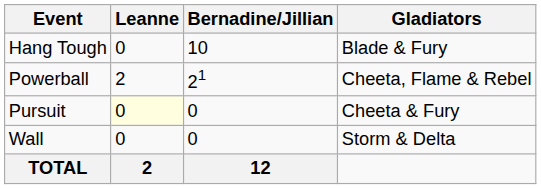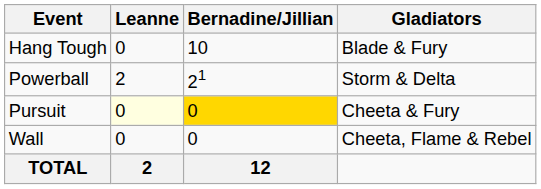Powerball | Gladiators: Cheeta, Flame & Rebel -> Storm & Delta
Pursuit | Bernadine/Jillian: no background -> gold background
Wall | Gladiators: Storm & Delta -> Cheeta, Flame & Rebel
